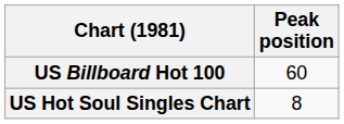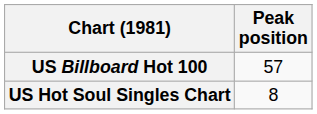US Billboard Hot 100 | Peak position: 60 -> 57
